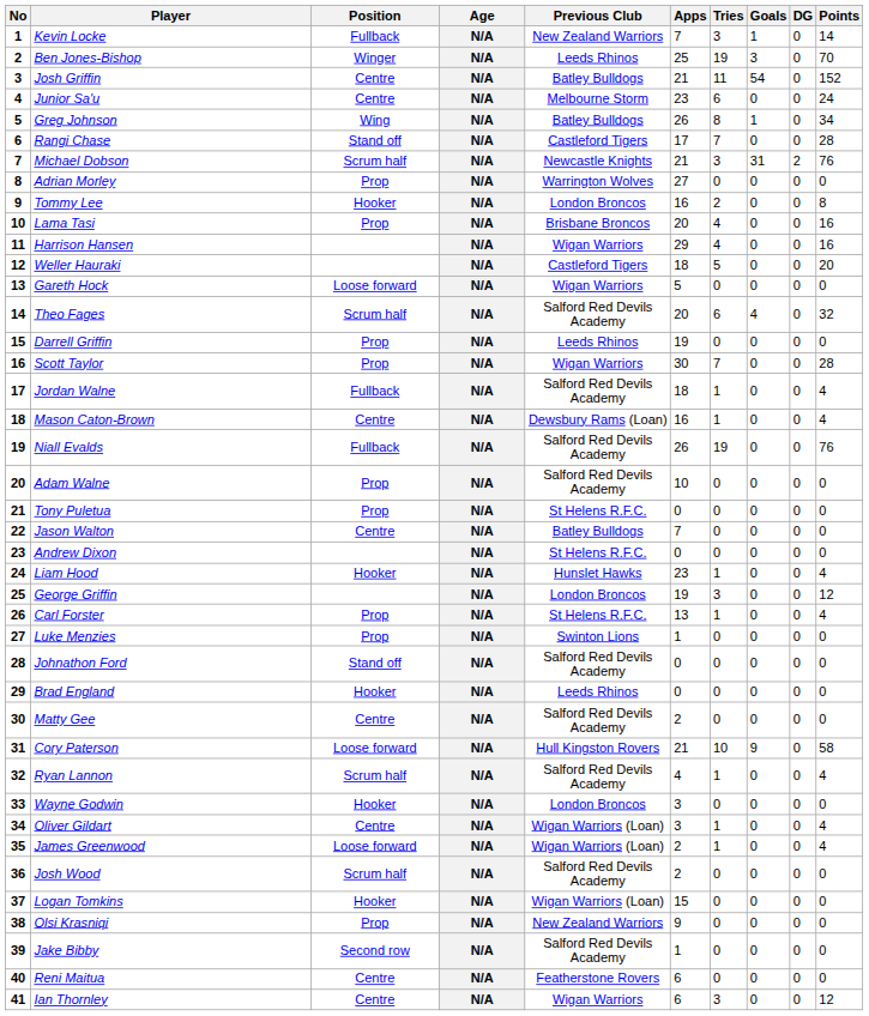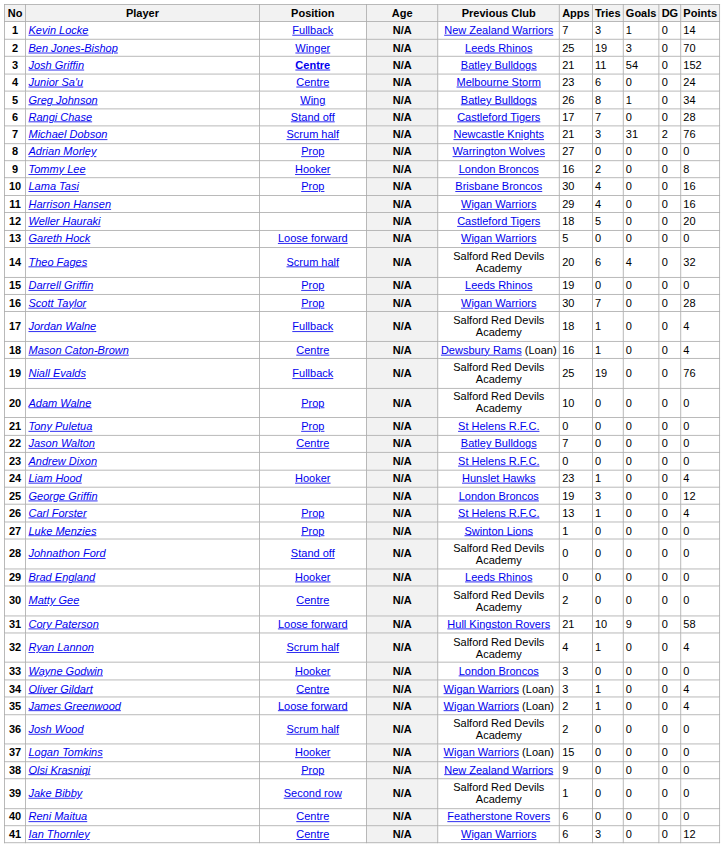Josh Griffin | Position: normal -> bold
Lama Tasi | Apps: 20 -> 30
Niall Evalds | Apps: 26 -> 25
